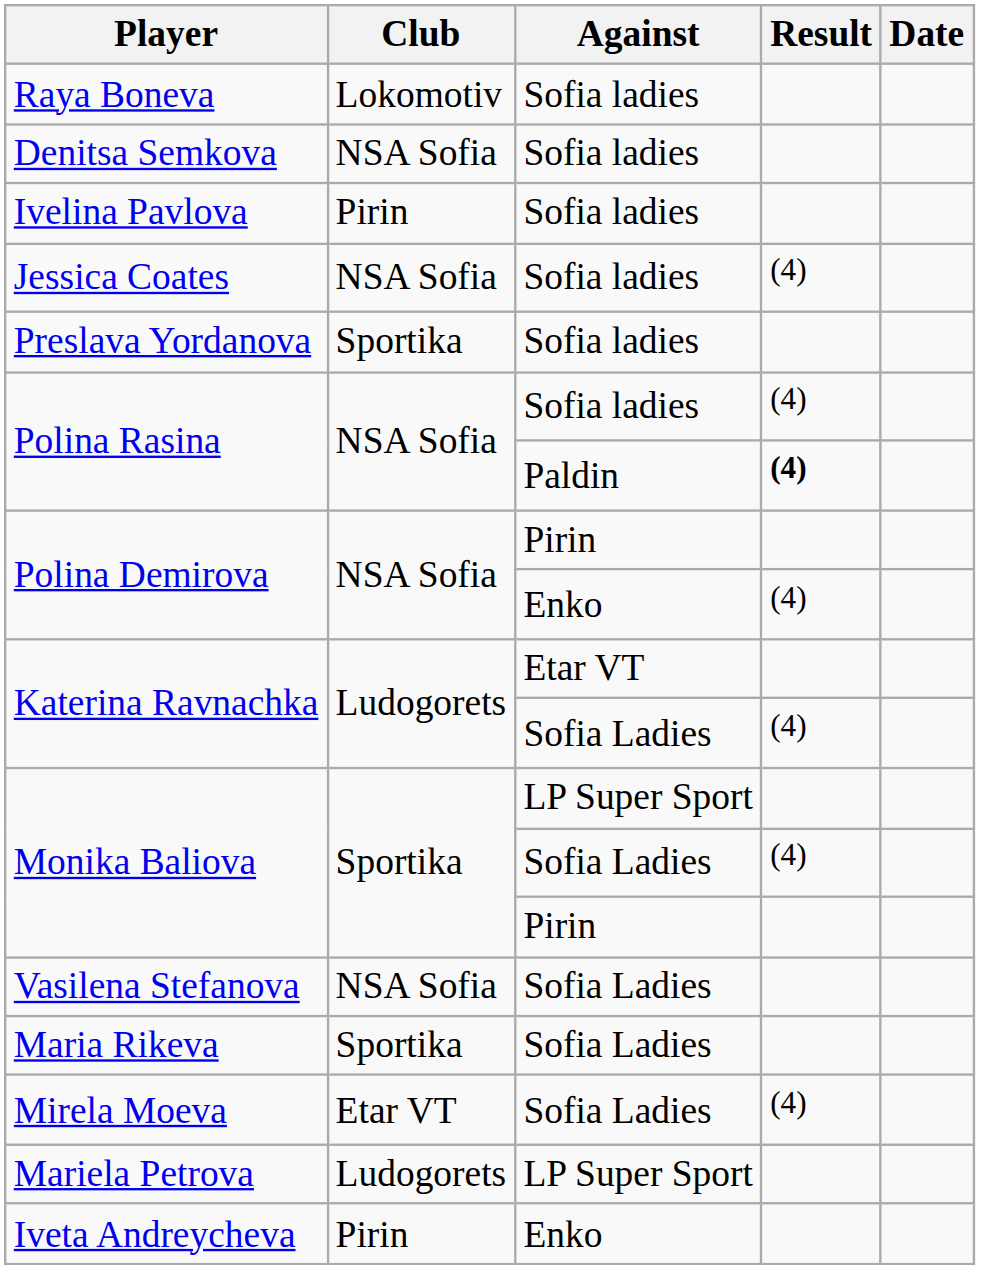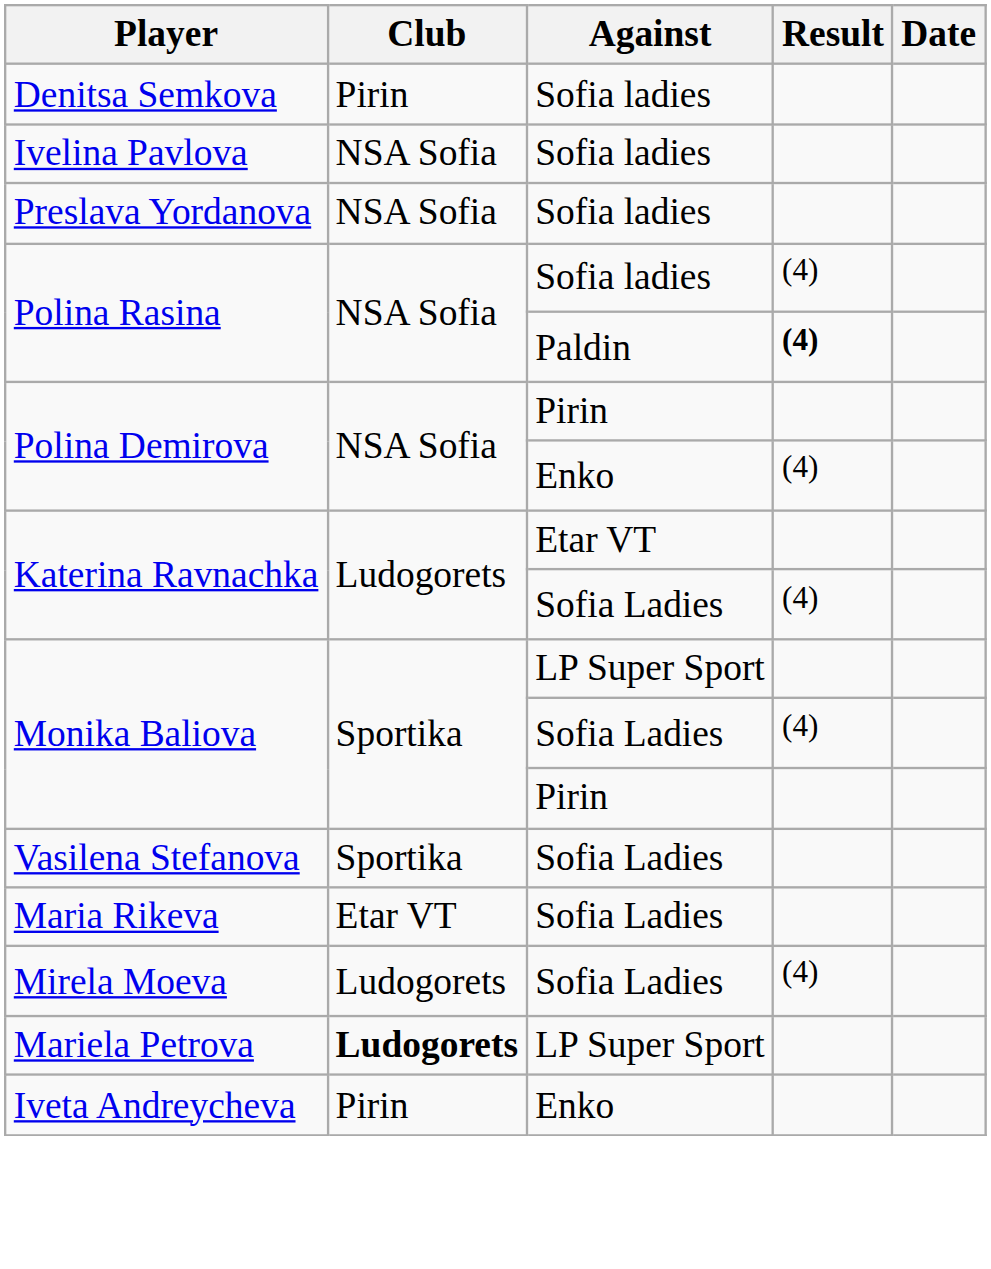- row: Raya Boneva | Lokomotiv | Sofia ladies
Denitsa Semkova | Club: NSA Sofia -> Pirin
Ivelina Pavlova | Club: Pirin -> NSA Sofia
- row: Jessica Coates | NSA Sofia | Sofia ladies | (4)
Preslava Yordanova | Club: Sportika -> NSA Sofia
Vasilena Stefanova | Club: NSA Sofia -> Sportika
Maria Rikeva | Club: Sportika -> Etar VT
Mirela Moeva | Club: Etar VT -> Ludogorets
Mariela Petrova | Club: normal -> bold
